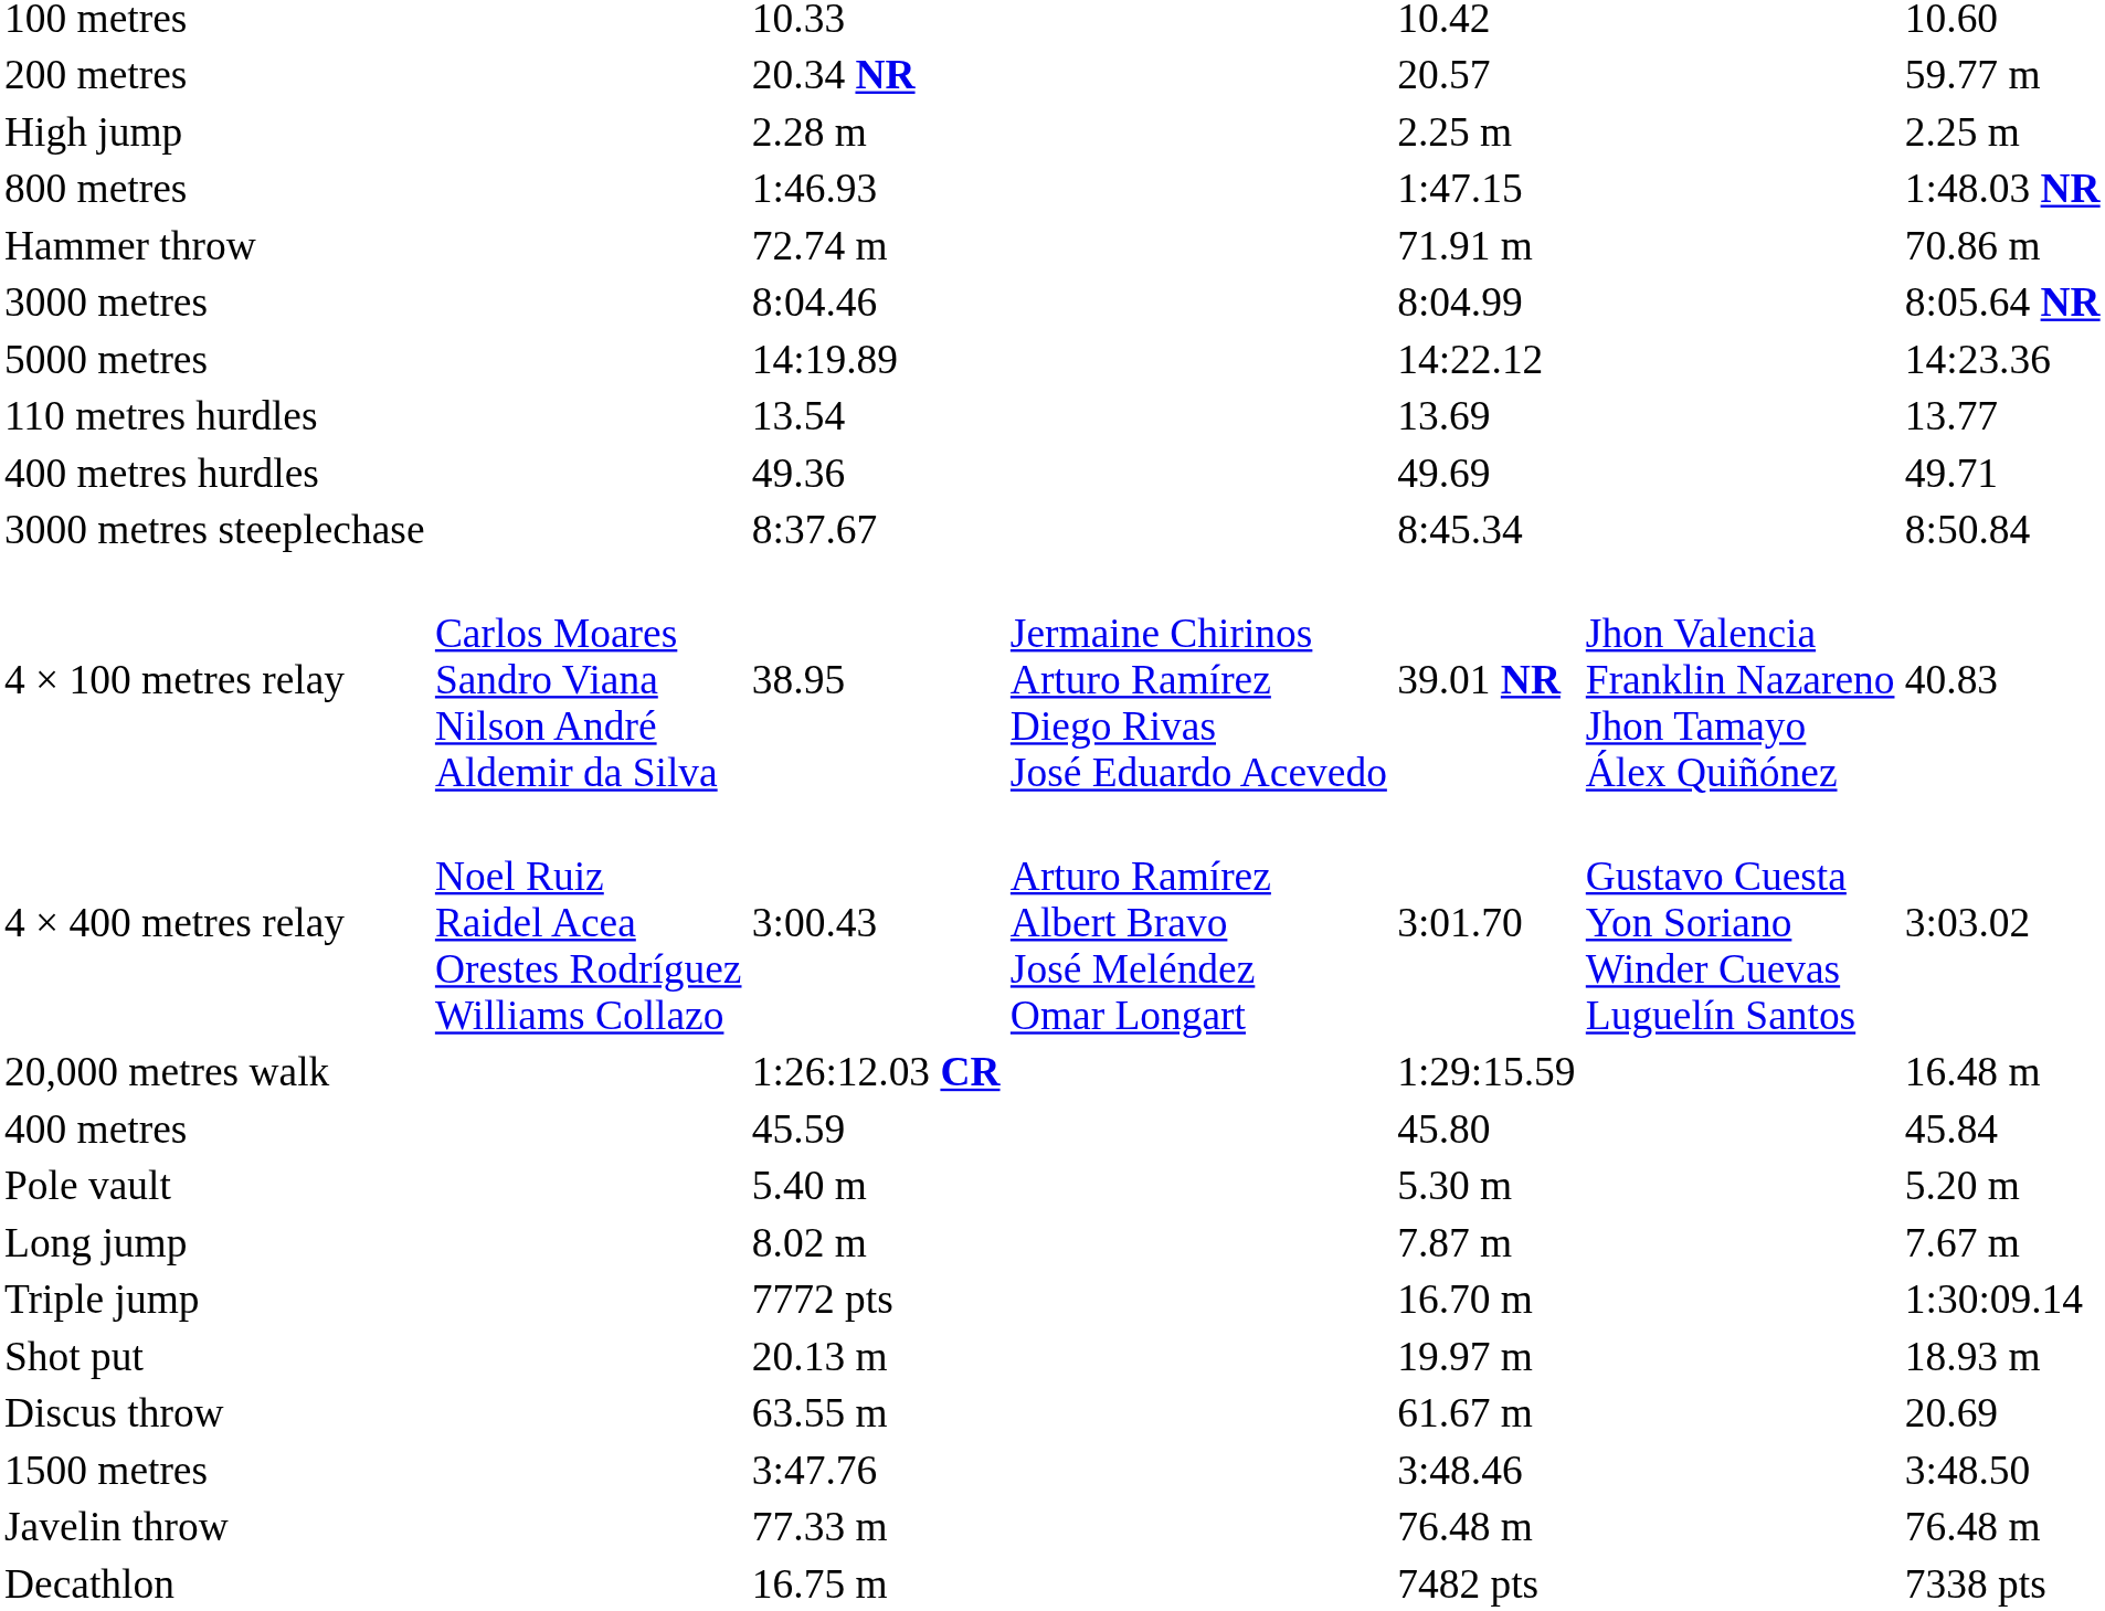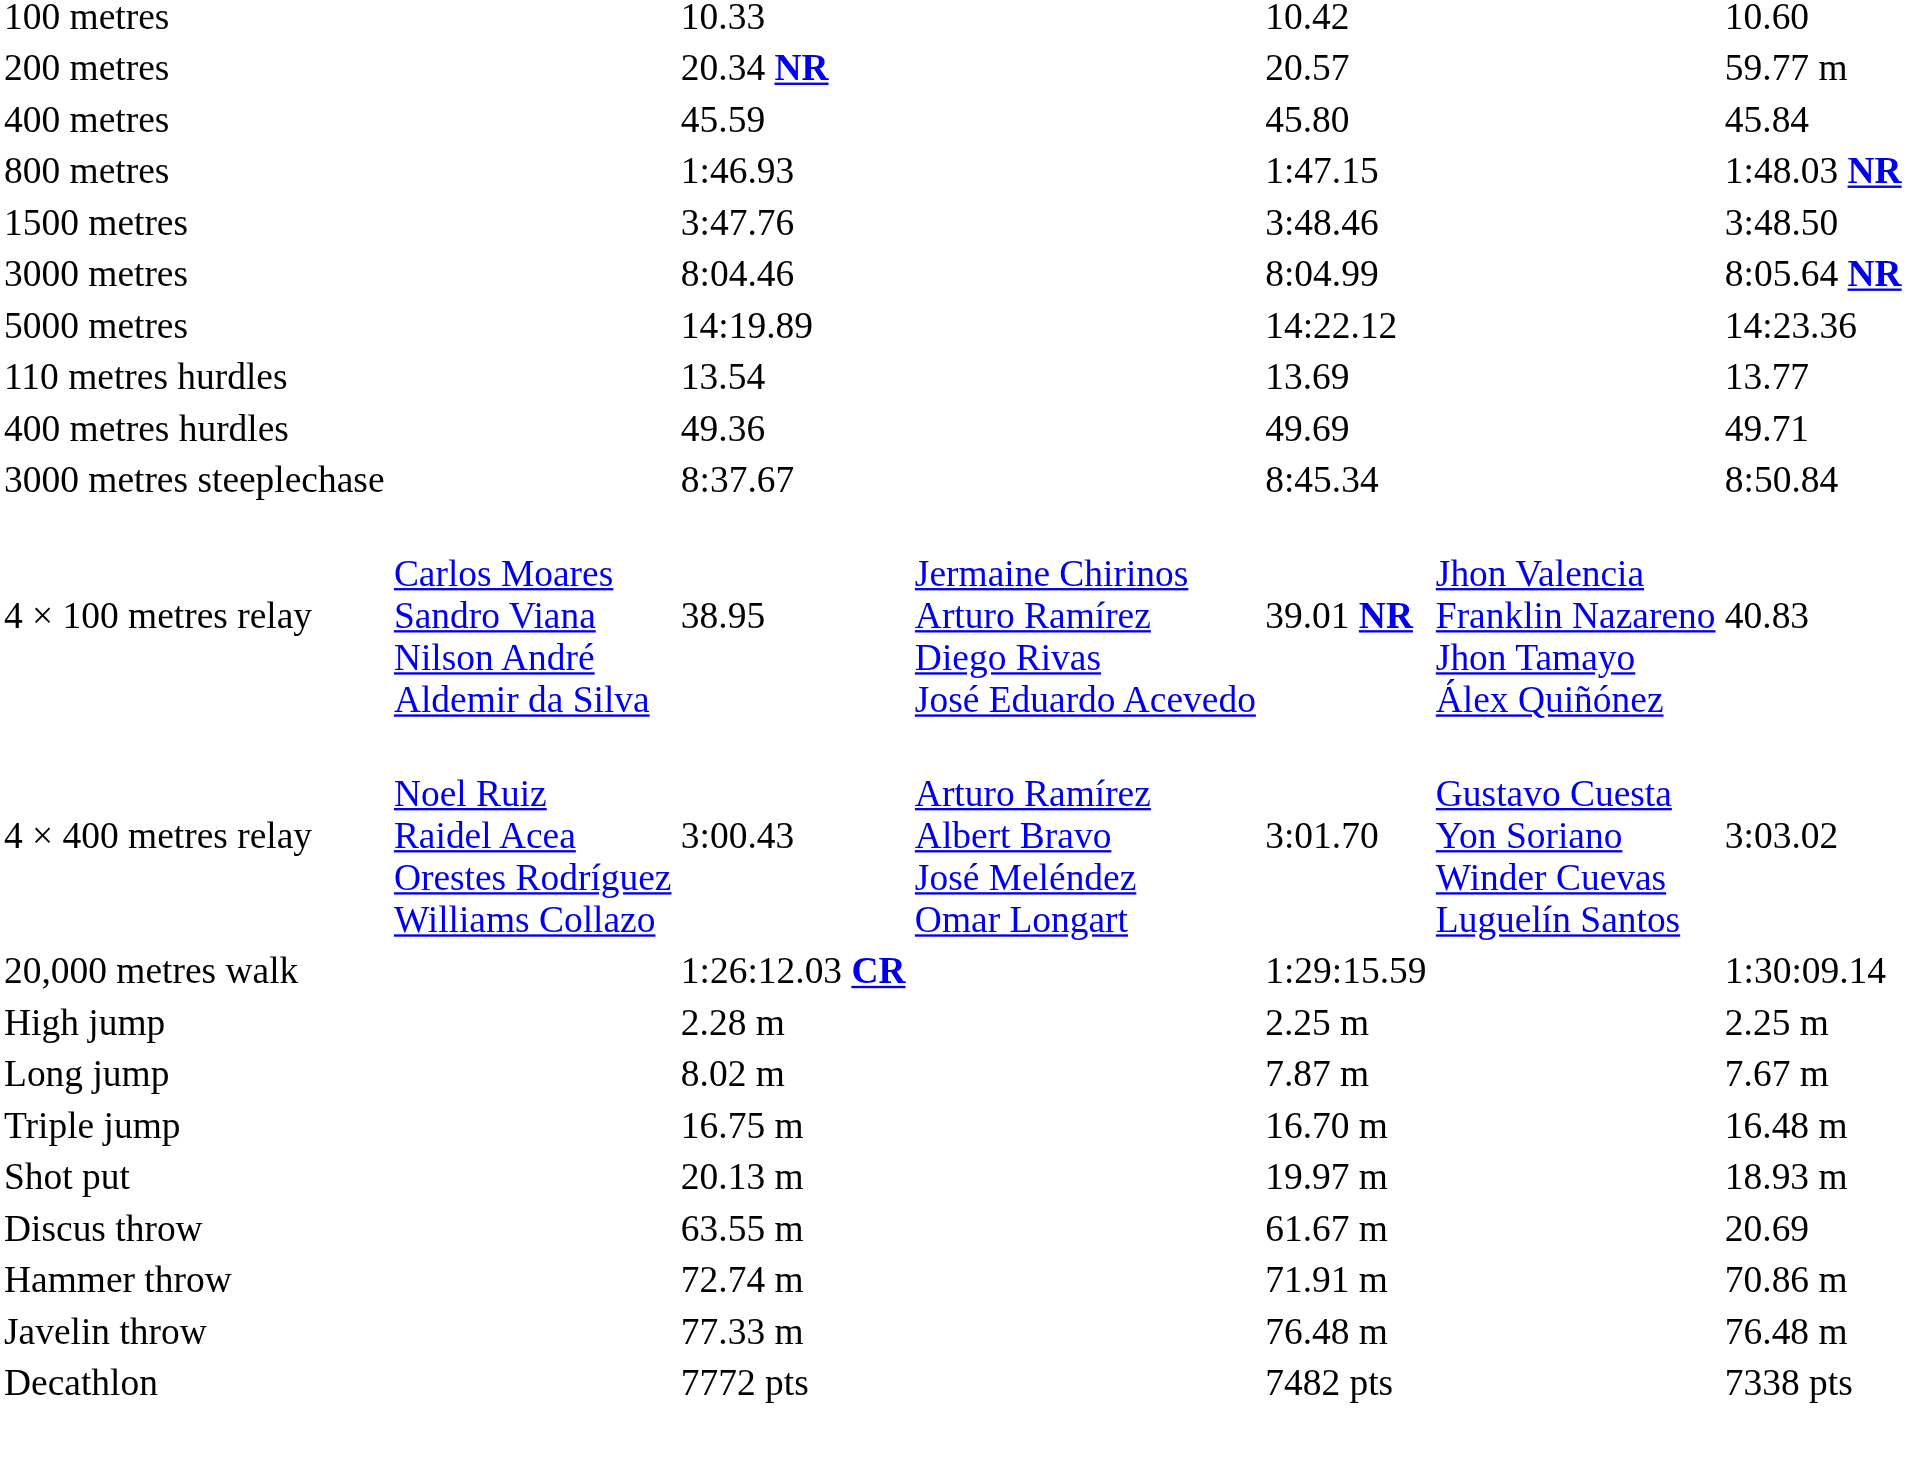rows swapped: 400 metres <-> High jump
rows swapped: 1500 metres <-> Hammer throw
20,000 metres walk | column 7: 16.48 m -> 1:30:09.14
- row: Pole vault | 5.40 m | 5.30 m | 5.20 m
Triple jump | column 3: 7772 pts -> 16.75 m
Triple jump | column 7: 1:30:09.14 -> 16.48 m
Decathlon | column 3: 16.75 m -> 7772 pts
